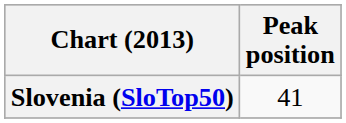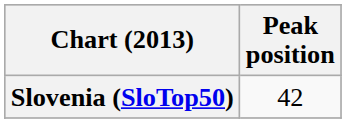Slovenia (SloTop50) | Peak position: 41 -> 42
